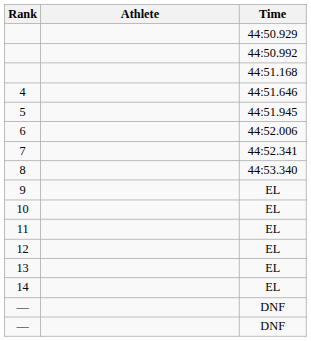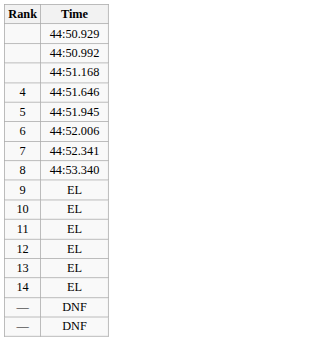- column: Athlete
